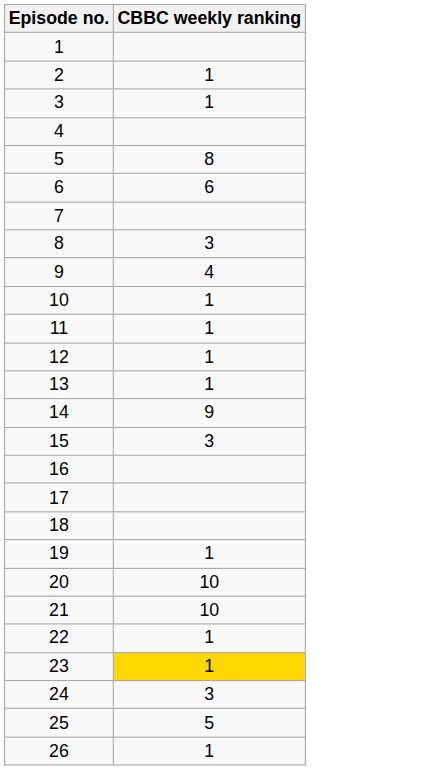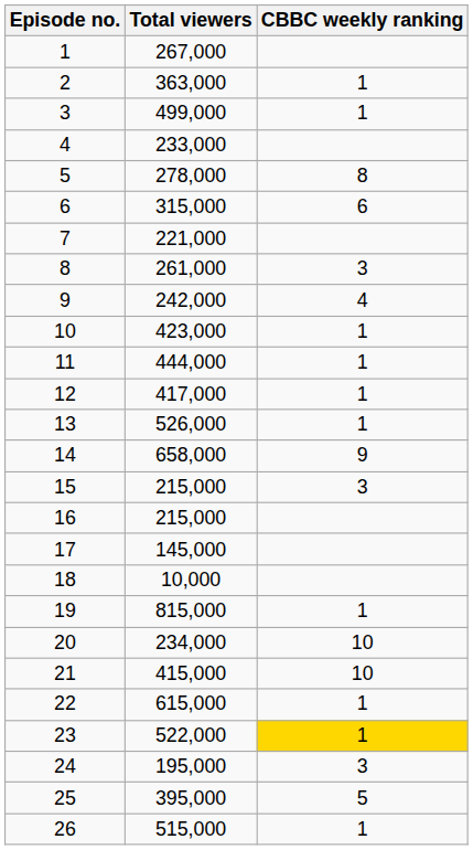+ column: Total viewers | 267,000 | 363,000 | 499,000 | 233,000 | 278,000 | 315,000 | 221,000 | 261,000 | 242,000 | 423,000 | 444,000 | 417,000 | 526,000 | 658,000 | 215,000 | 215,000 | 145,000 | 10,000 | 815,000 | 234,000 | 415,000 | 615,000 | 522,000 | 195,000 | 395,000 | 515,000
